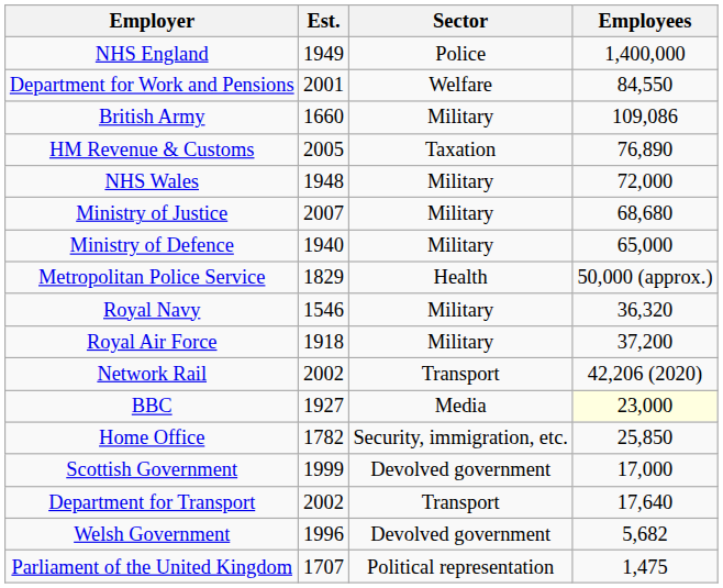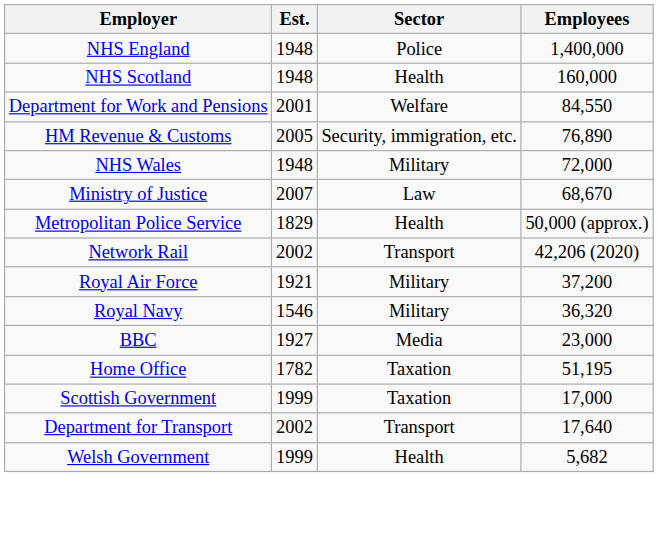NHS England | Est.: 1949 -> 1948
+ row: NHS Scotland | 1948 | Health | 160,000
- row: British Army | 1660 | Military | 109,086
HM Revenue & Customs | Sector: Taxation -> Security, immigration, etc.
Ministry of Justice | Sector: Military -> Law
Ministry of Justice | Employees: 68,680 -> 68,670
- row: Ministry of Defence | 1940 | Military | 65,000
rows swapped: Network Rail <-> Royal Navy
Royal Air Force | Est.: 1918 -> 1921
BBC | Employees: lightyellow background -> no background
Home Office | Sector: Security, immigration, etc. -> Taxation
Home Office | Employees: 25,850 -> 51,195
Scottish Government | Sector: Devolved government -> Taxation
Welsh Government | Est.: 1996 -> 1999
Welsh Government | Sector: Devolved government -> Health
- row: Parliament of the United Kingdom | 1707 | Political representation | 1,475
